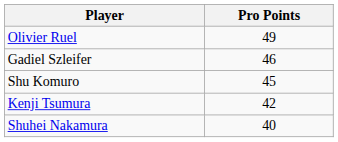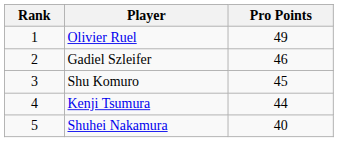+ column: Rank | 1 | 2 | 3 | 4 | 5
Kenji Tsumura | Pro Points: 42 -> 44
